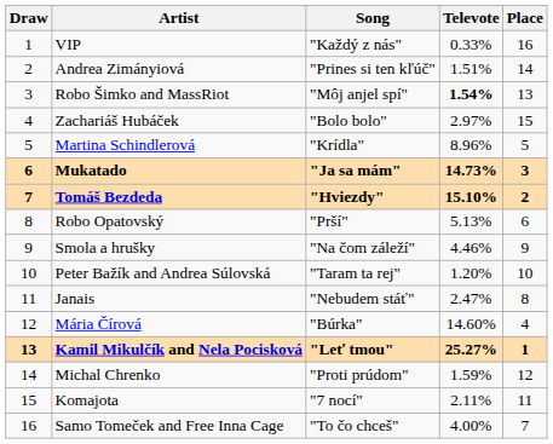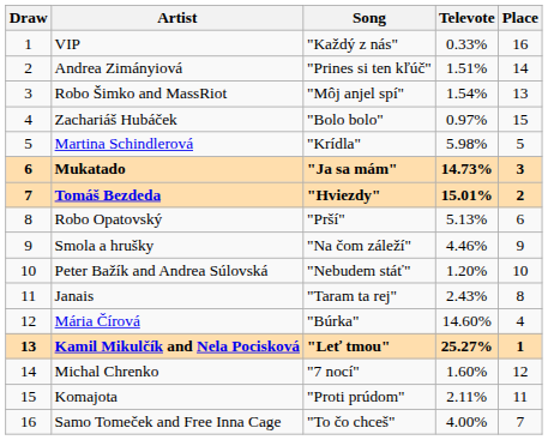Robo Šimko and MassRiot | Televote: bold -> normal
Zachariáš Hubáček | Televote: 2.97% -> 0.97%
Martina Schindlerová | Televote: 8.96% -> 5.98%
Tomáš Bezdeda | Televote: 15.10% -> 15.01%
Peter Bažík and Andrea Súlovská | Song: "Taram ta rej" -> "Nebudem stáť"
Janais | Song: "Nebudem stáť" -> "Taram ta rej"
Janais | Televote: 2.47% -> 2.43%
Michal Chrenko | Song: "Proti prúdom" -> "7 nocí"
Michal Chrenko | Televote: 1.59% -> 1.60%
Komajota | Song: "7 nocí" -> "Proti prúdom"
